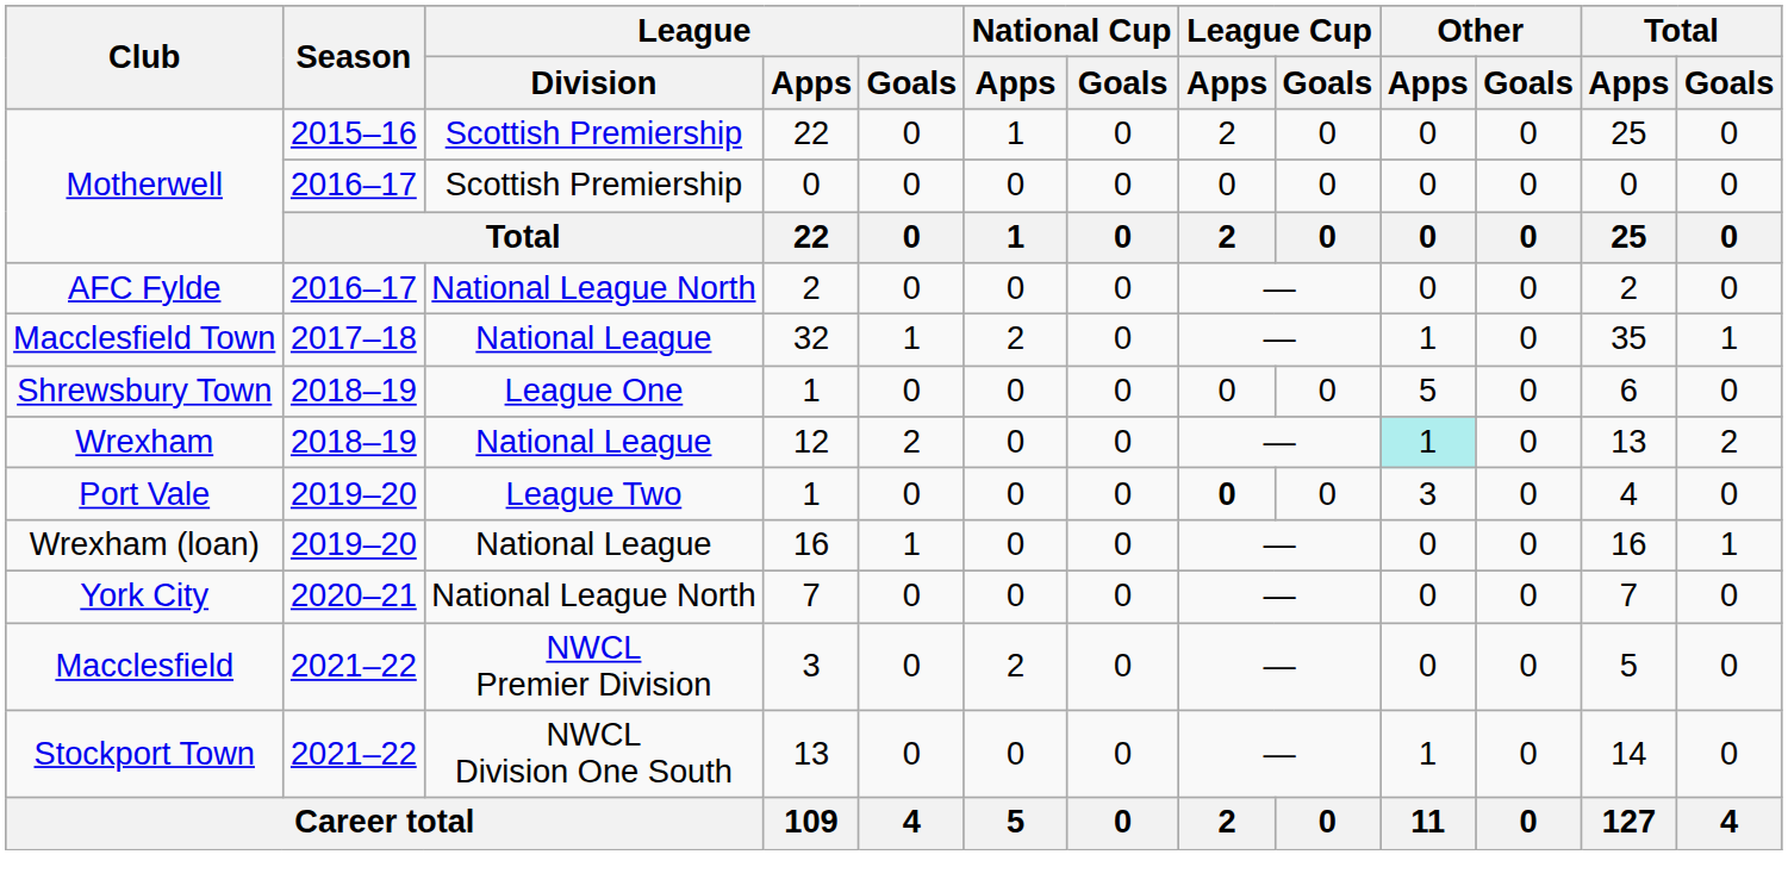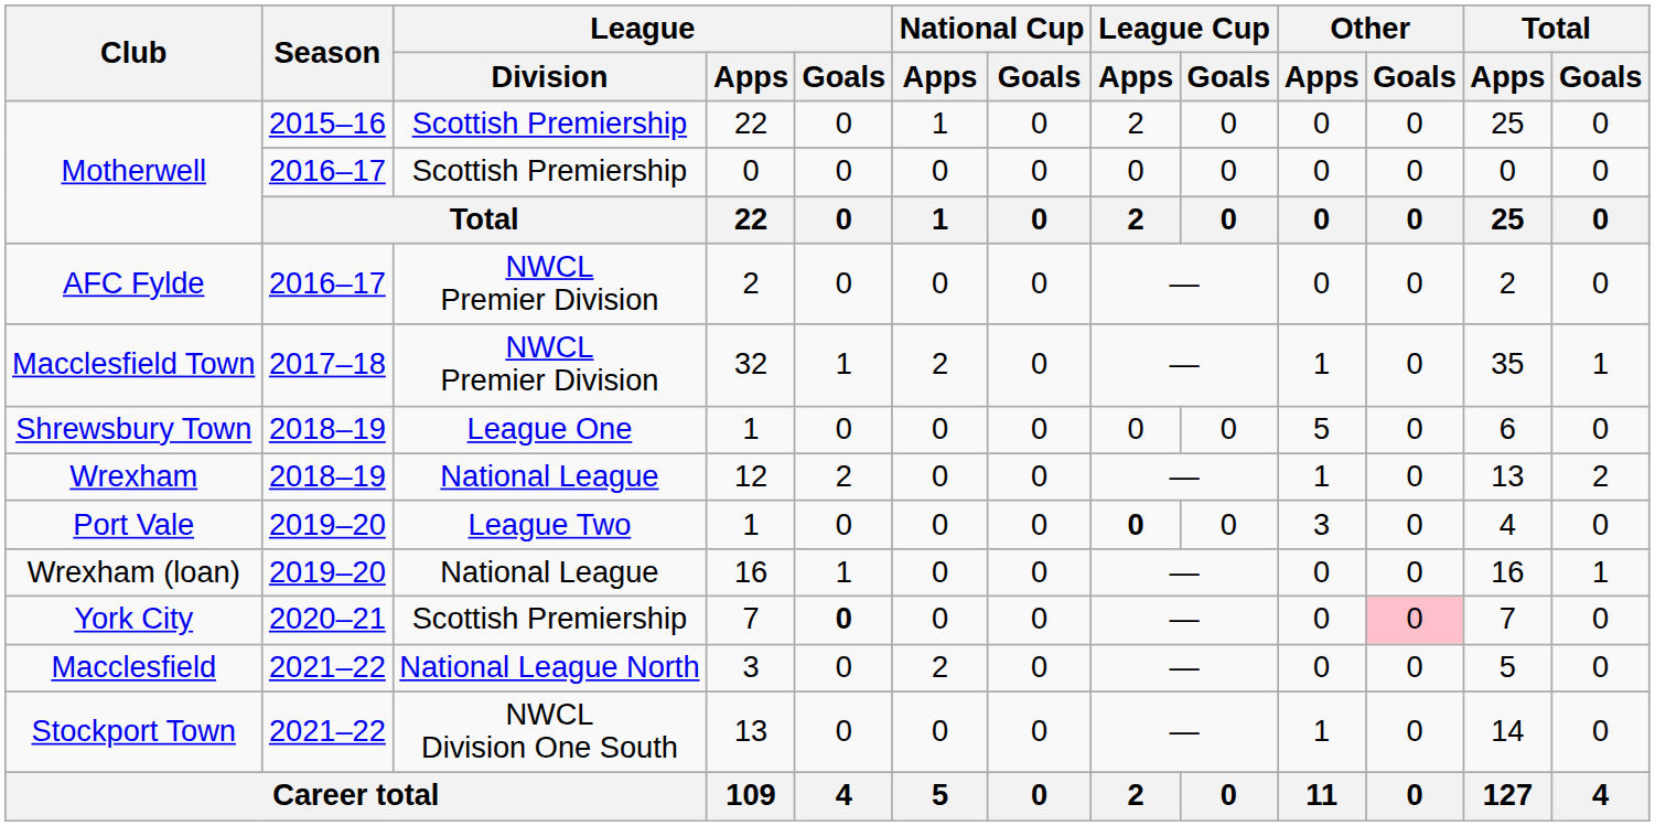AFC Fylde | League / Division: National League North -> NWCL Premier Division
Macclesfield Town | League / Division: National League -> NWCL Premier Division
Wrexham | Other / Apps: paleturquoise background -> no background
York City | League / Division: National League North -> Scottish Premiership
York City | League / Goals: normal -> bold
York City | Other / Goals: no background -> pink background
Macclesfield | League / Division: NWCL Premier Division -> National League North
